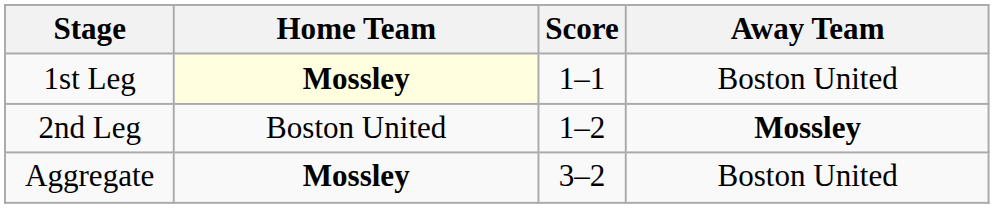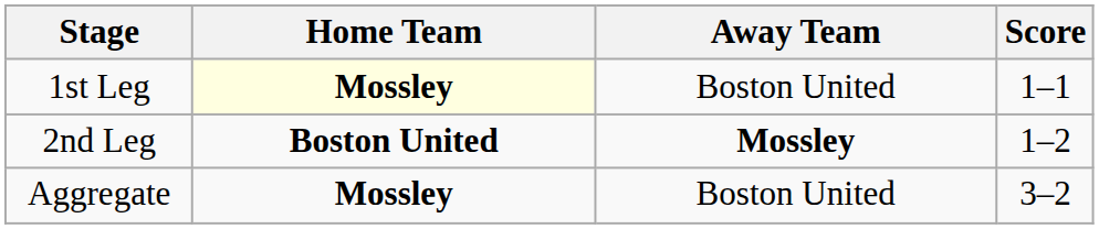columns swapped: Score <-> Away Team
2nd Leg | Home Team: normal -> bold
